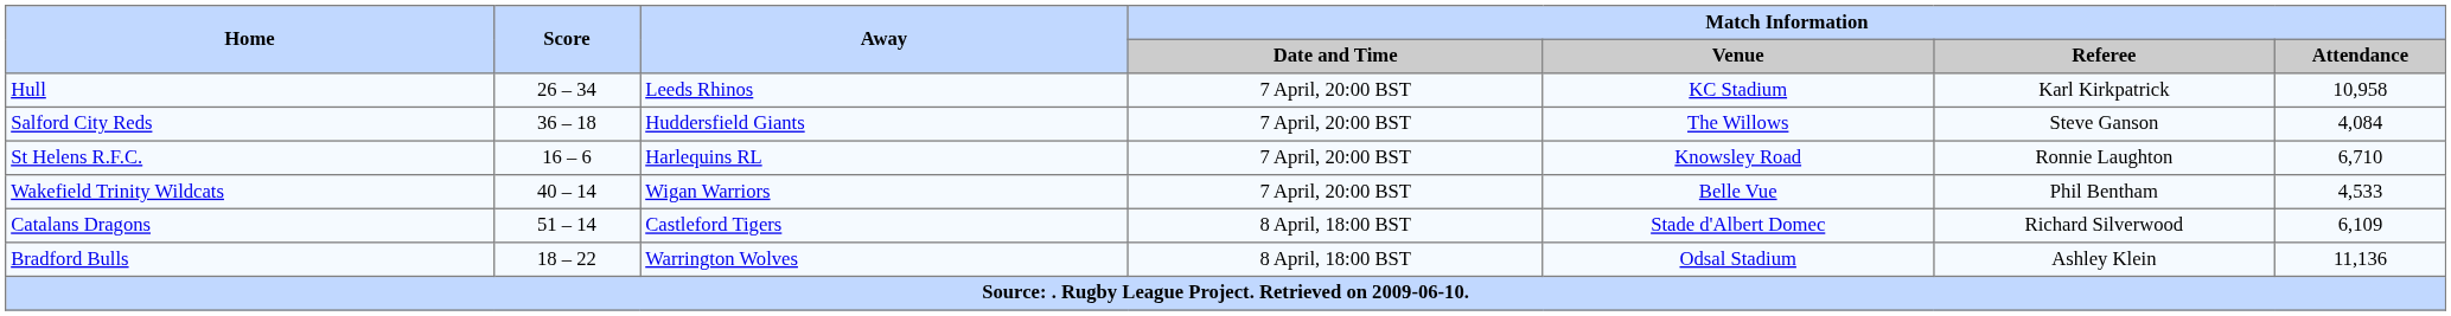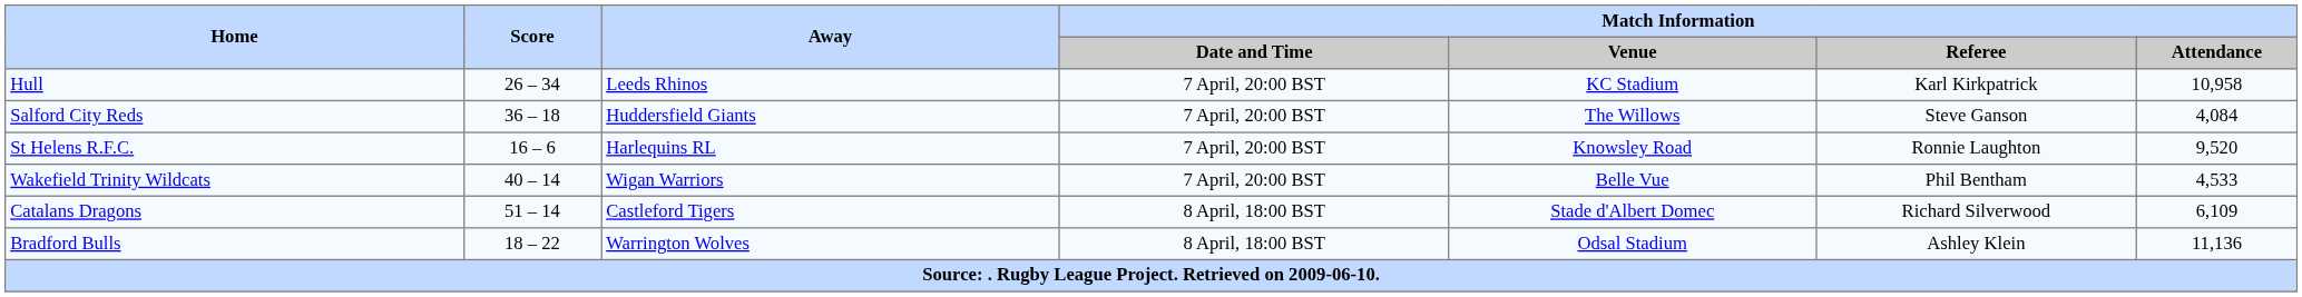St Helens R.F.C. | Match Information / Attendance: 6,710 -> 9,520
